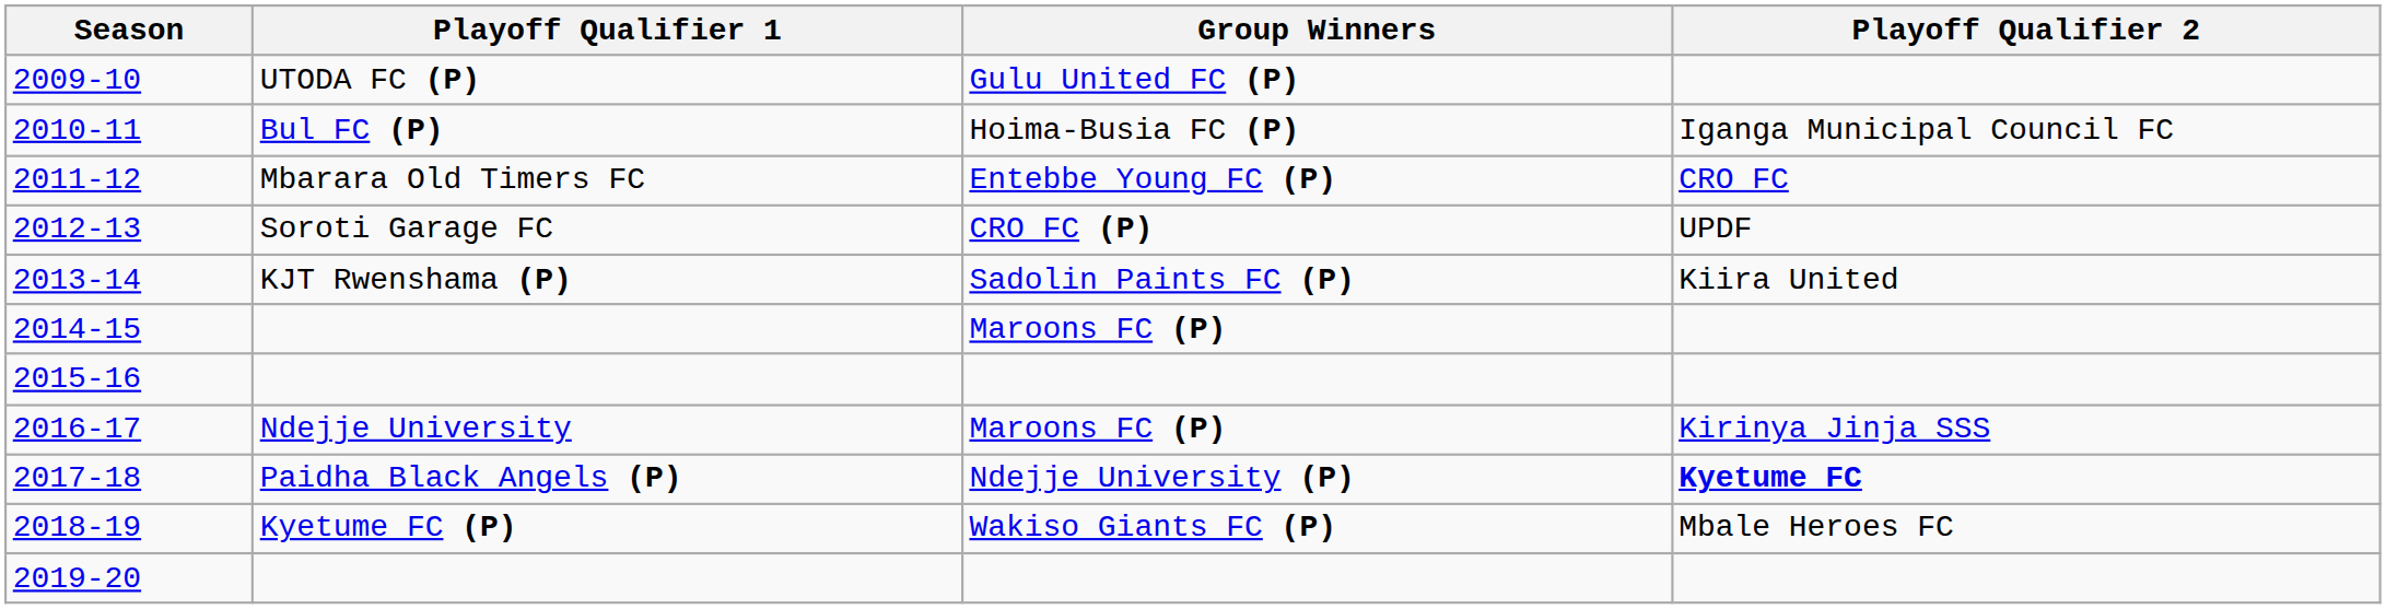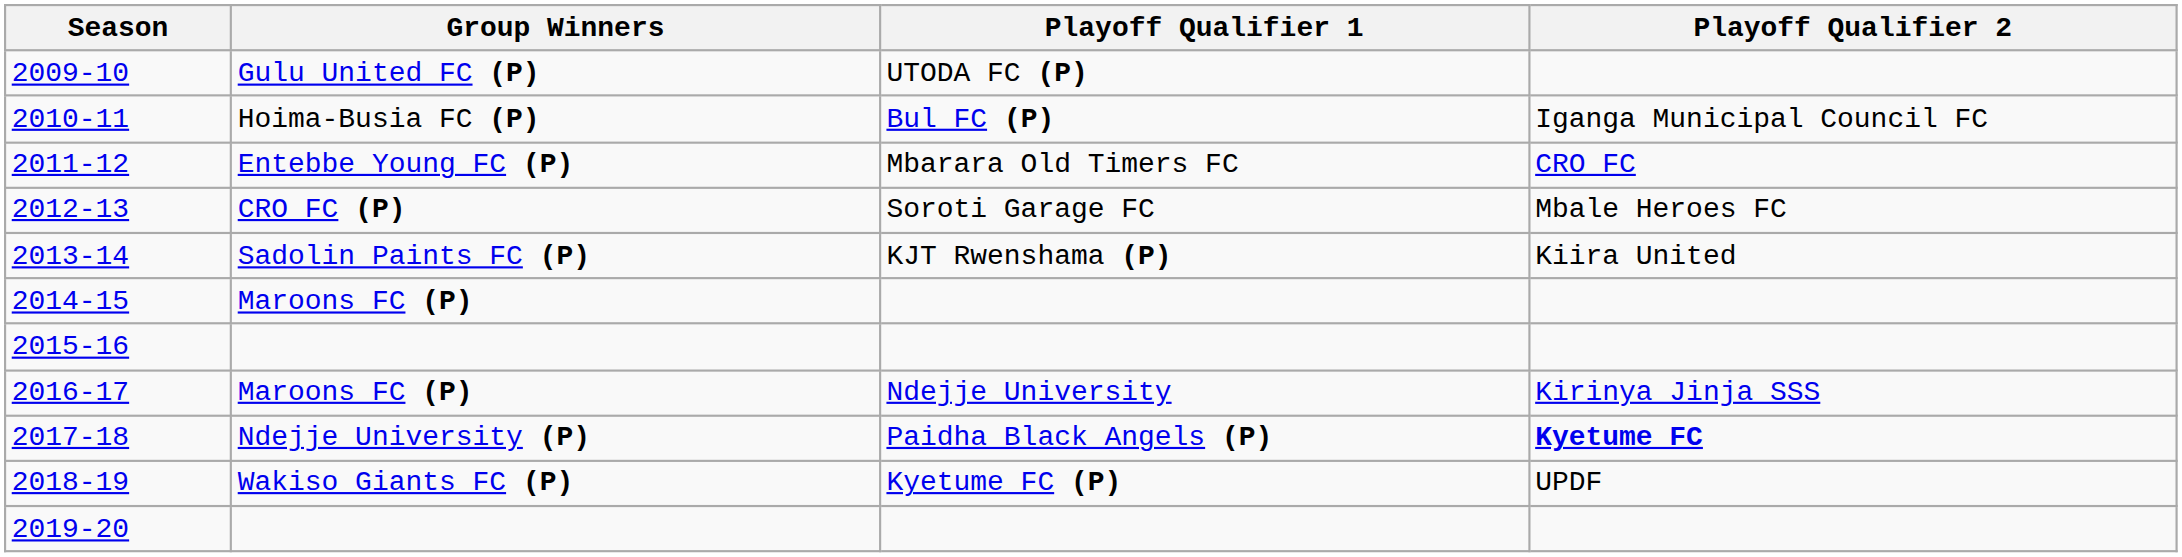columns swapped: Group Winners <-> Playoff Qualifier 1
2012-13 | Playoff Qualifier 2: UPDF -> Mbale Heroes FC
2018-19 | Playoff Qualifier 2: Mbale Heroes FC -> UPDF
